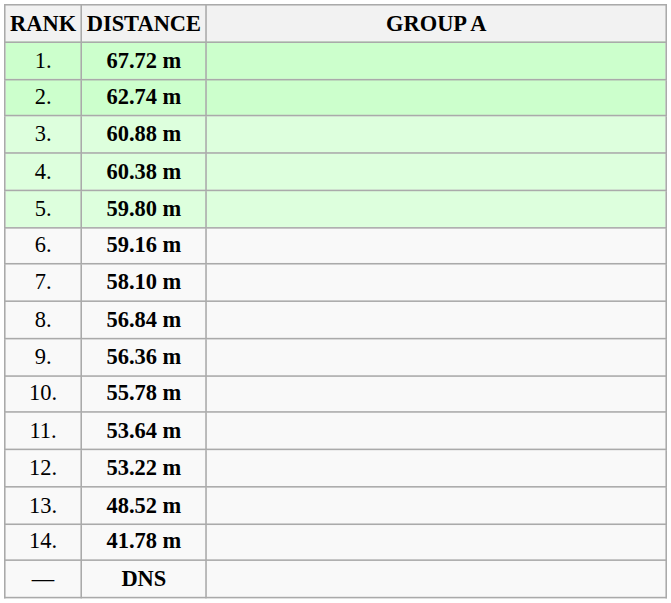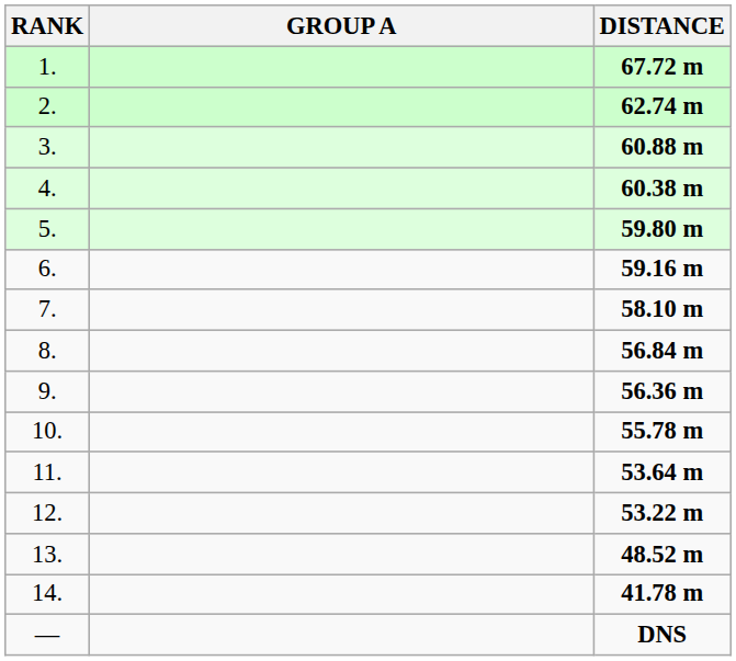columns swapped: GROUP A <-> DISTANCE
